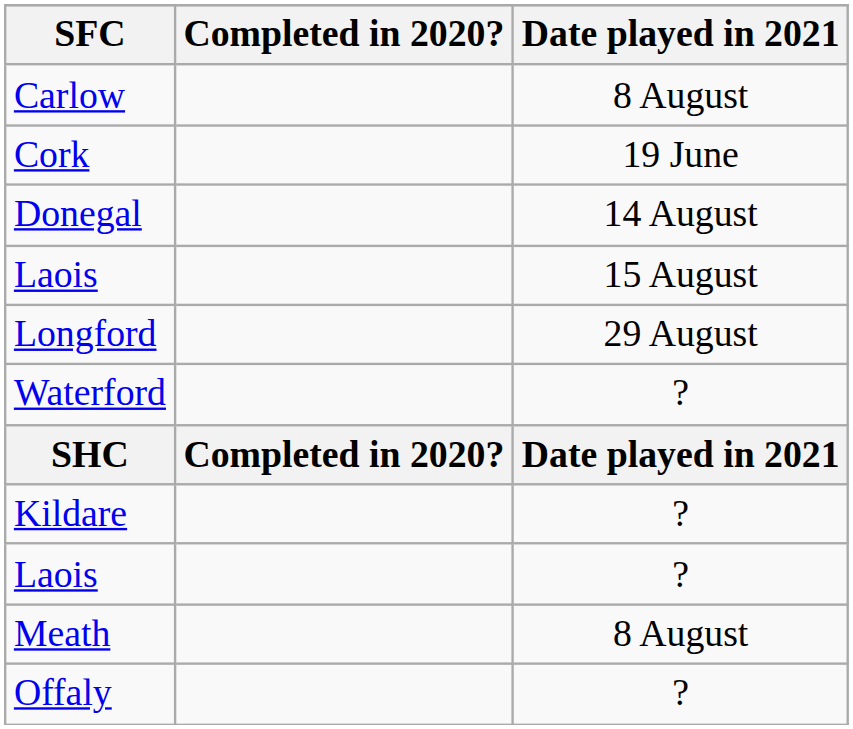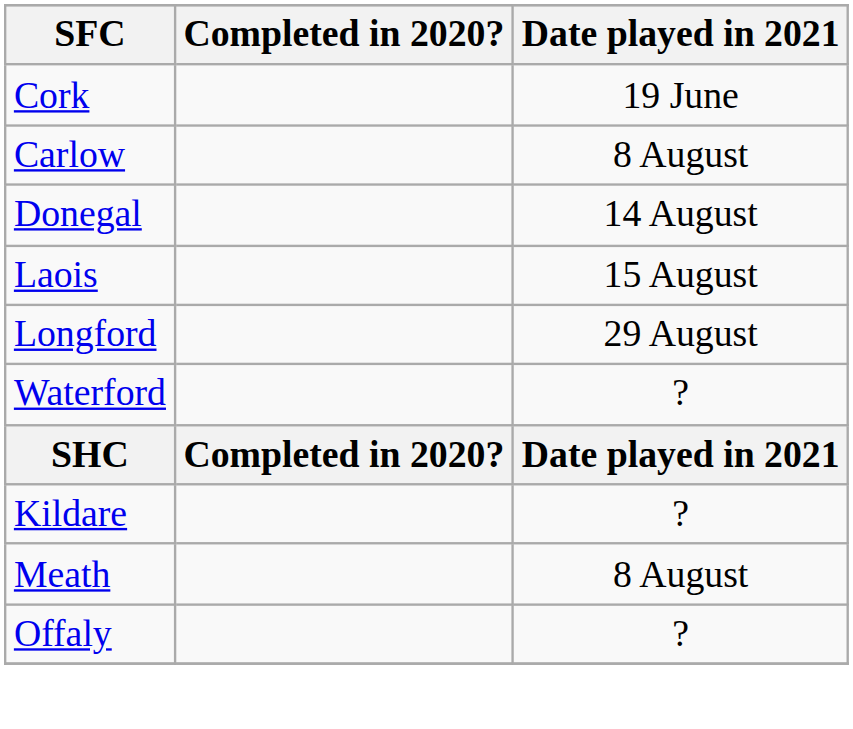rows swapped: Carlow <-> Cork
- row: Laois | ?
